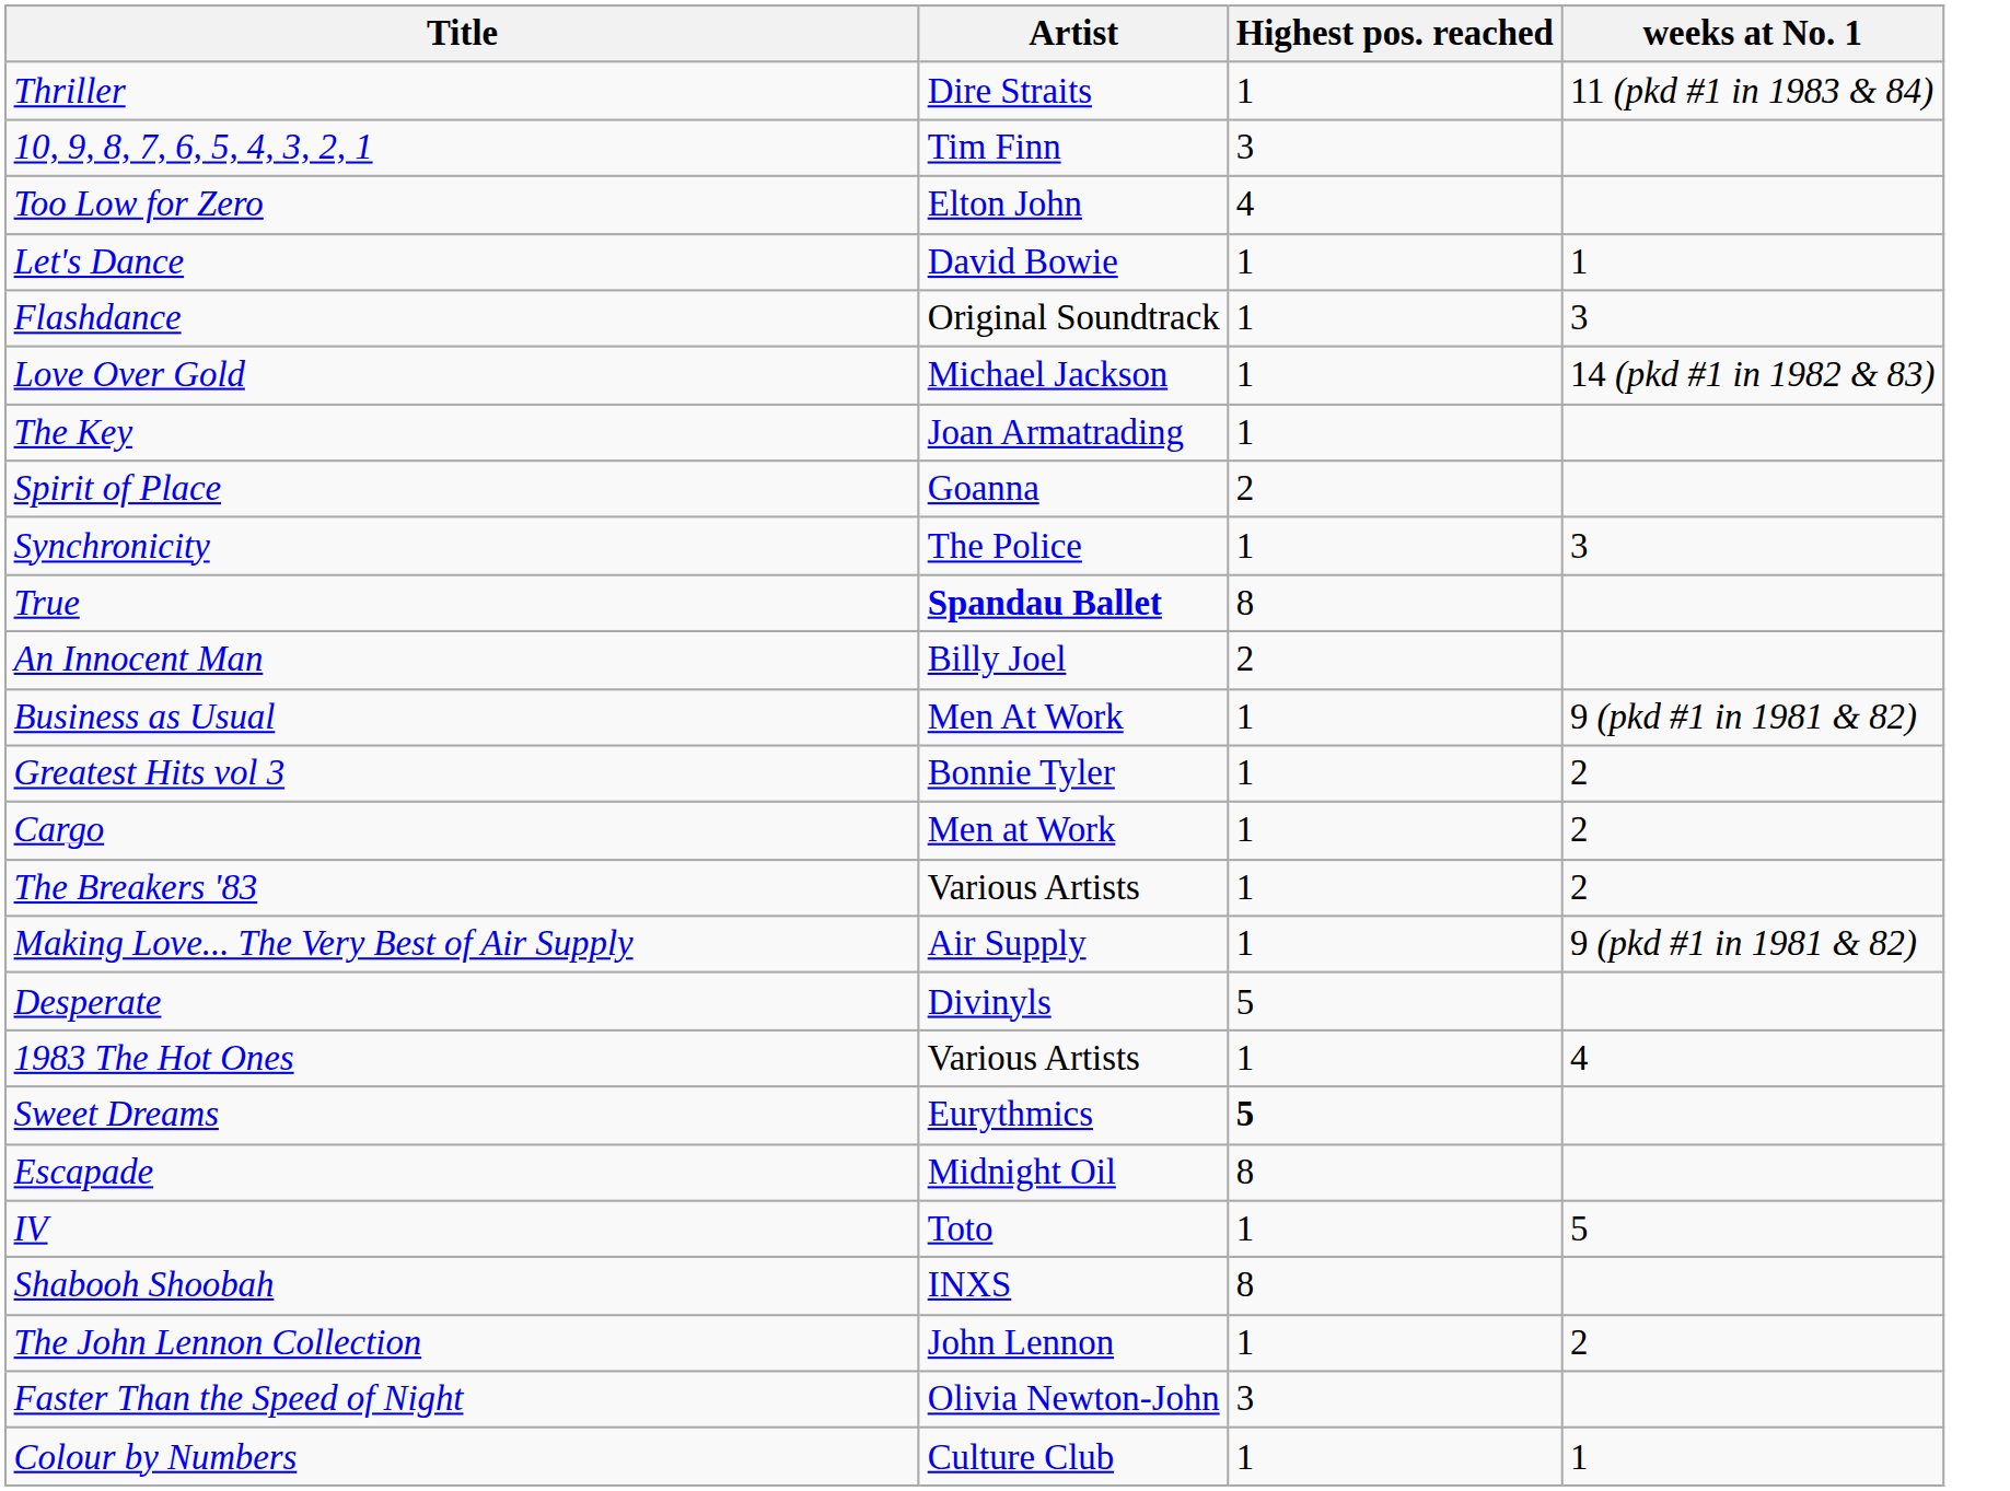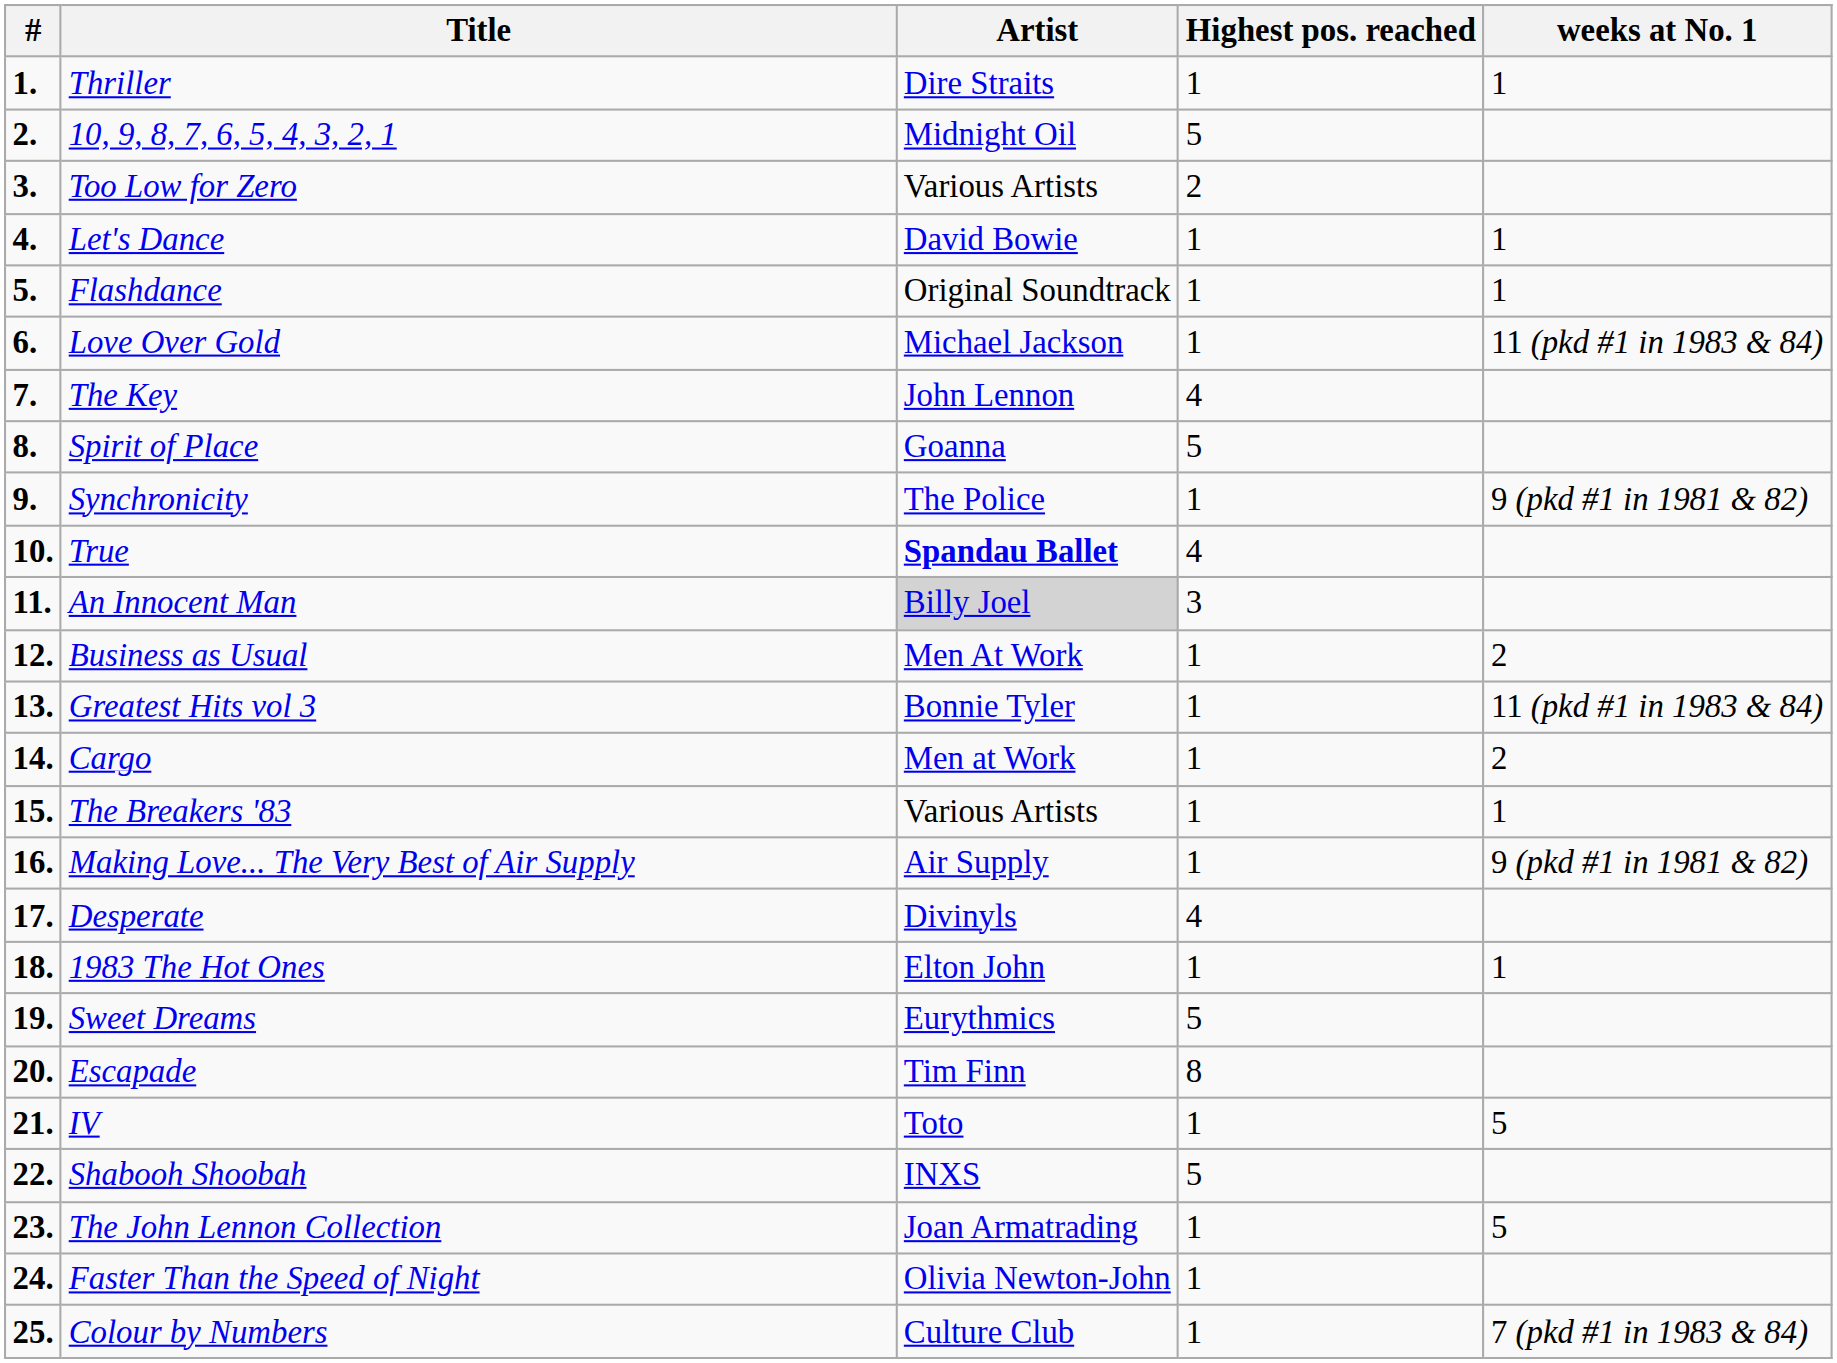+ column: # | 1. | 2. | 3. | 4. | 5. | 6. | 7. | 8. | 9. | 10. | 11. | 12. | 13. | 14. | 15. | 16. | 17. | 18. | 19. | 20. | 21. | 22. | 23. | 24. | 25.
Thriller | weeks at No. 1: 11 (pkd #1 in 1983 & 84) -> 1
10, 9, 8, 7, 6, 5, 4, 3, 2, 1 | Artist: Tim Finn -> Midnight Oil
10, 9, 8, 7, 6, 5, 4, 3, 2, 1 | Highest pos. reached: 3 -> 5
Too Low for Zero | Artist: Elton John -> Various Artists
Too Low for Zero | Highest pos. reached: 4 -> 2
Flashdance | weeks at No. 1: 3 -> 1
Love Over Gold | weeks at No. 1: 14 (pkd #1 in 1982 & 83) -> 11 (pkd #1 in 1983 & 84)
The Key | Artist: Joan Armatrading -> John Lennon
The Key | Highest pos. reached: 1 -> 4
Spirit of Place | Highest pos. reached: 2 -> 5
Synchronicity | weeks at No. 1: 3 -> 9 (pkd #1 in 1981 & 82)
True | Highest pos. reached: 8 -> 4
An Innocent Man | Artist: no background -> lightgrey background
An Innocent Man | Highest pos. reached: 2 -> 3
Business as Usual | weeks at No. 1: 9 (pkd #1 in 1981 & 82) -> 2
Greatest Hits vol 3 | weeks at No. 1: 2 -> 11 (pkd #1 in 1983 & 84)
The Breakers '83 | weeks at No. 1: 2 -> 1
Desperate | Highest pos. reached: 5 -> 4
1983 The Hot Ones | Artist: Various Artists -> Elton John
1983 The Hot Ones | weeks at No. 1: 4 -> 1
Sweet Dreams | Highest pos. reached: bold -> normal
Escapade | Artist: Midnight Oil -> Tim Finn
Shabooh Shoobah | Highest pos. reached: 8 -> 5
The John Lennon Collection | Artist: John Lennon -> Joan Armatrading
The John Lennon Collection | weeks at No. 1: 2 -> 5
Faster Than the Speed of Night | Highest pos. reached: 3 -> 1
Colour by Numbers | weeks at No. 1: 1 -> 7 (pkd #1 in 1983 & 84)
